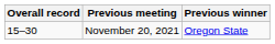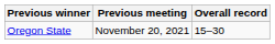columns swapped: Overall record <-> Previous winner
